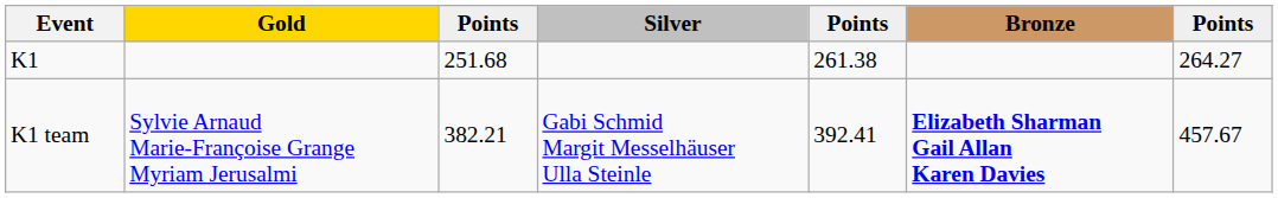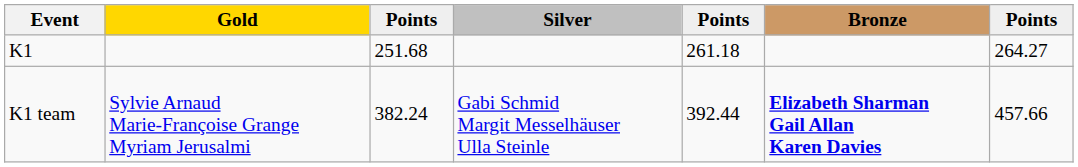K1 | column 5: 261.38 -> 261.18
K1 team | column 3: 382.21 -> 382.24
K1 team | column 5: 392.41 -> 392.44
K1 team | column 7: 457.67 -> 457.66
